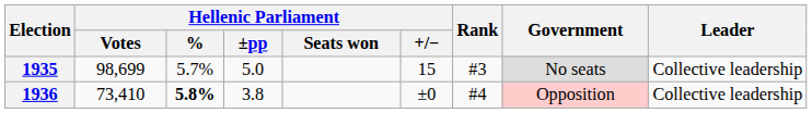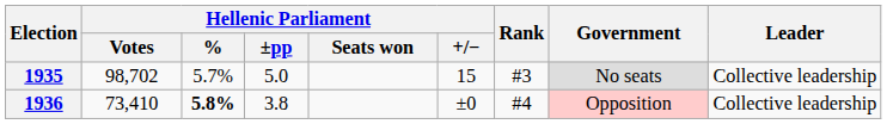1935 | Hellenic Parliament / Votes: 98,699 -> 98,702
